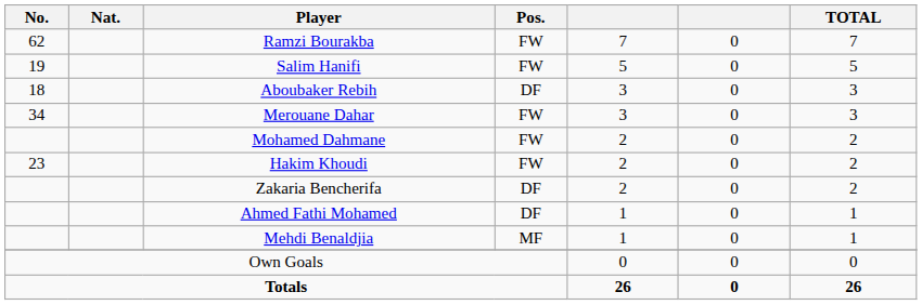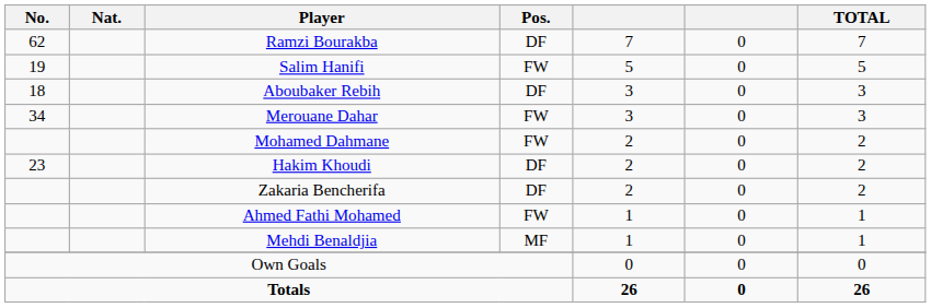Ramzi Bourakba | Pos.: FW -> DF
Hakim Khoudi | Pos.: FW -> DF
Ahmed Fathi Mohamed | Pos.: DF -> FW
